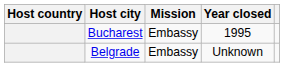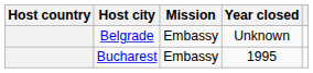rows swapped: Bucharest <-> Belgrade
